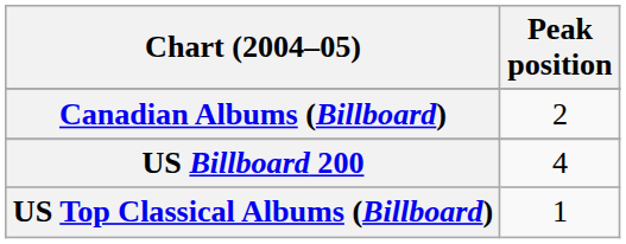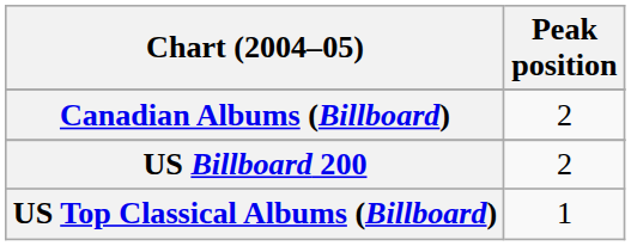US Billboard 200 | Peak position: 4 -> 2
